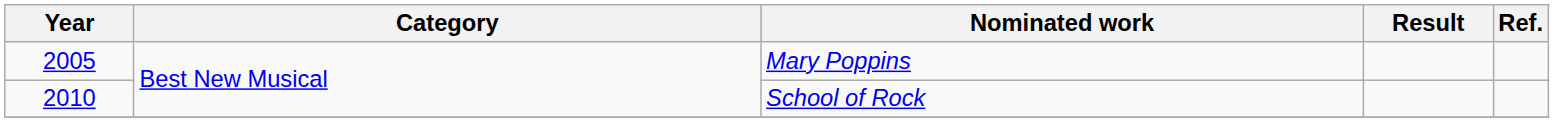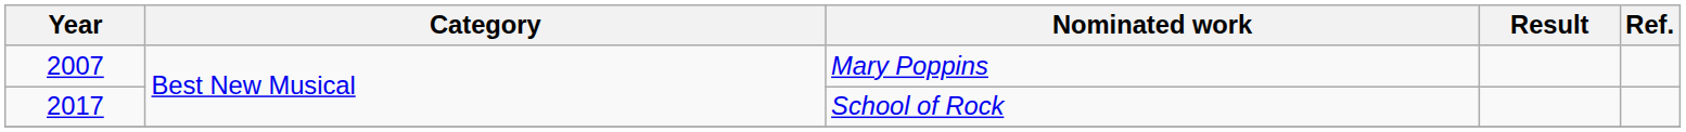Mary Poppins | Year: 2005 -> 2007
School of Rock | Year: 2010 -> 2017
